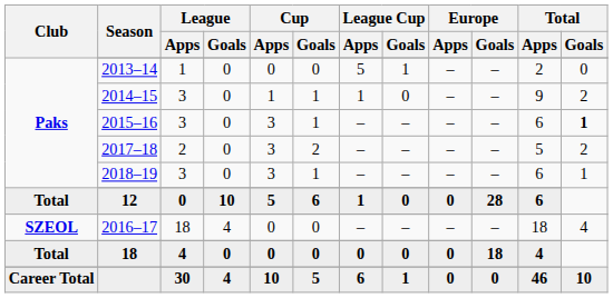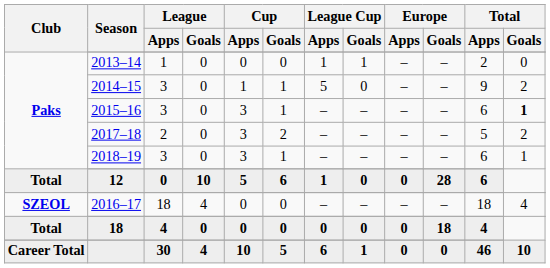2013–14 | League Cup / Apps: 5 -> 1
2014–15 | League Cup / Apps: 1 -> 5
